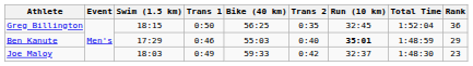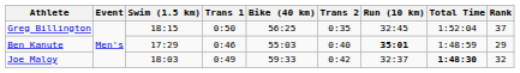Greg Billington | Rank: 36 -> 37
Joe Maloy | Total Time: normal -> bold
Joe Maloy | Rank: 23 -> 32
